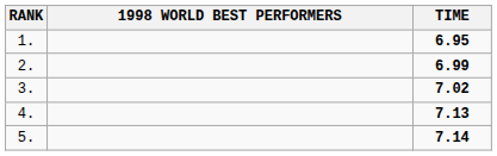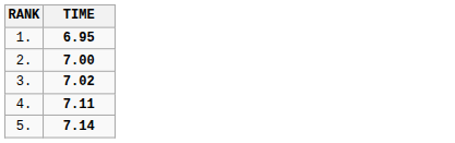- column: 1998 WORLD BEST PERFORMERS
2. | TIME: 6.99 -> 7.00
4. | TIME: 7.13 -> 7.11
